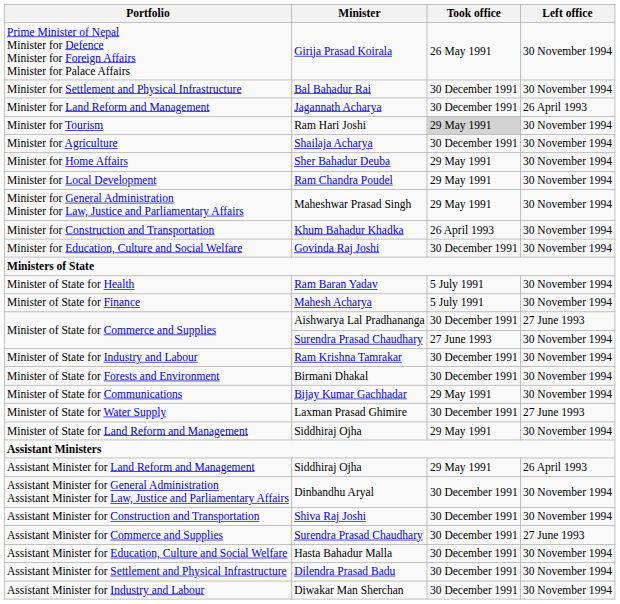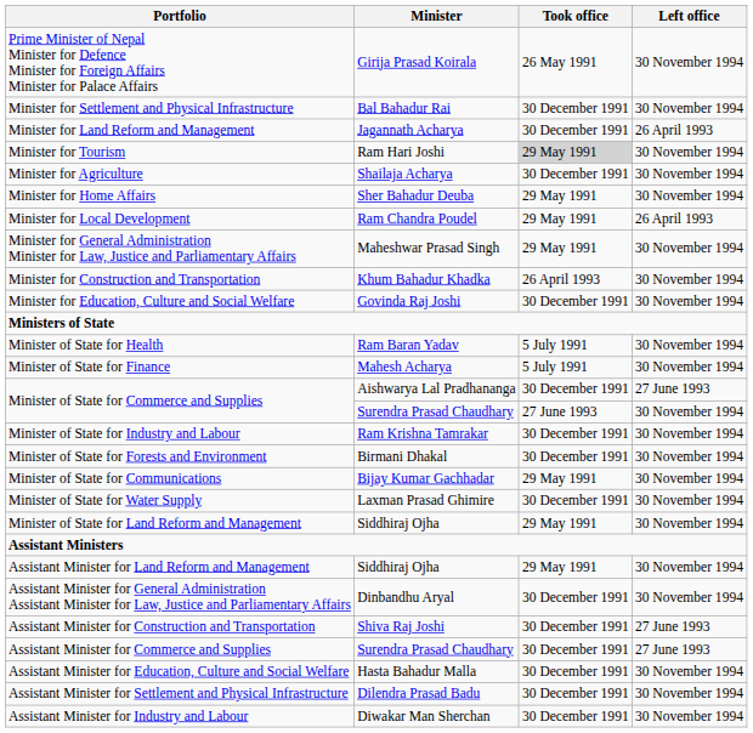Minister for Local Development | Left office: 30 November 1994 -> 26 April 1993
Minister of State for Water Supply | Left office: 27 June 1993 -> 30 November 1994
Assistant Minister for Land Reform and Management | Left office: 26 April 1993 -> 30 November 1994
Assistant Minister for Construction and Transportation | Left office: 30 November 1994 -> 27 June 1993
